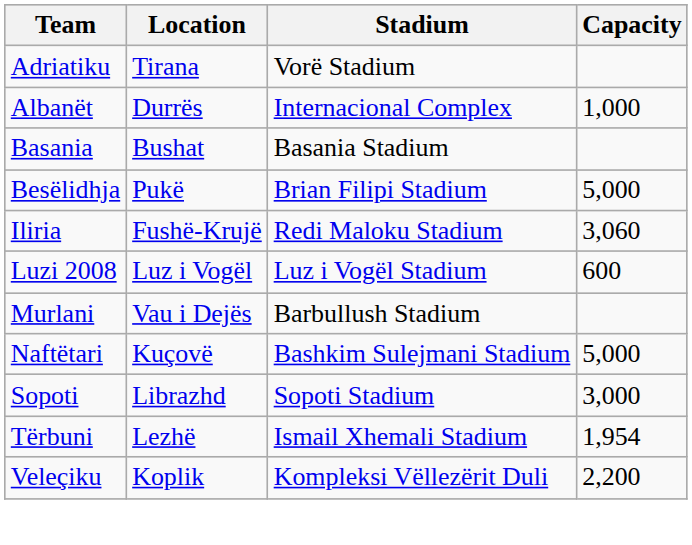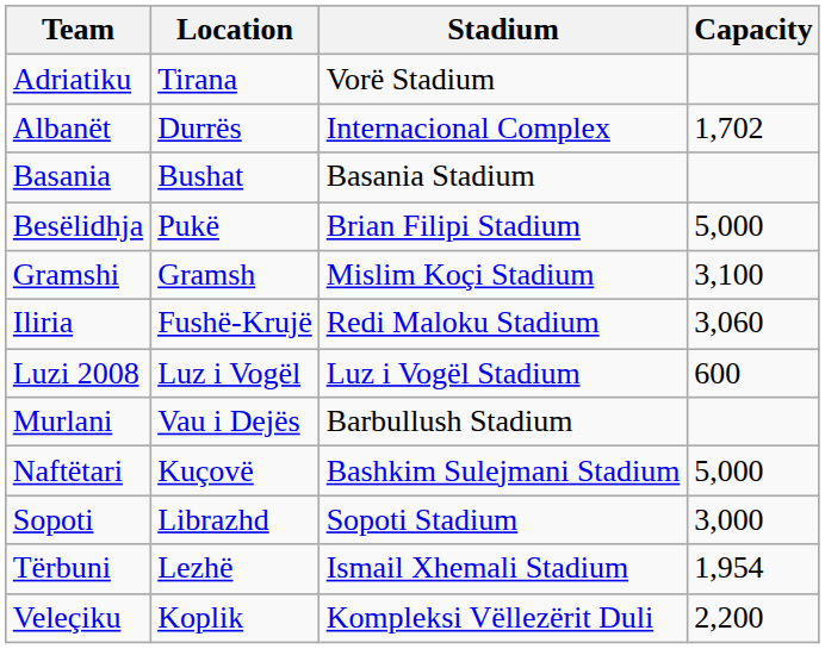Albanët | Capacity: 1,000 -> 1,702
+ row: Gramshi | Gramsh | Mislim Koçi Stadium | 3,100
